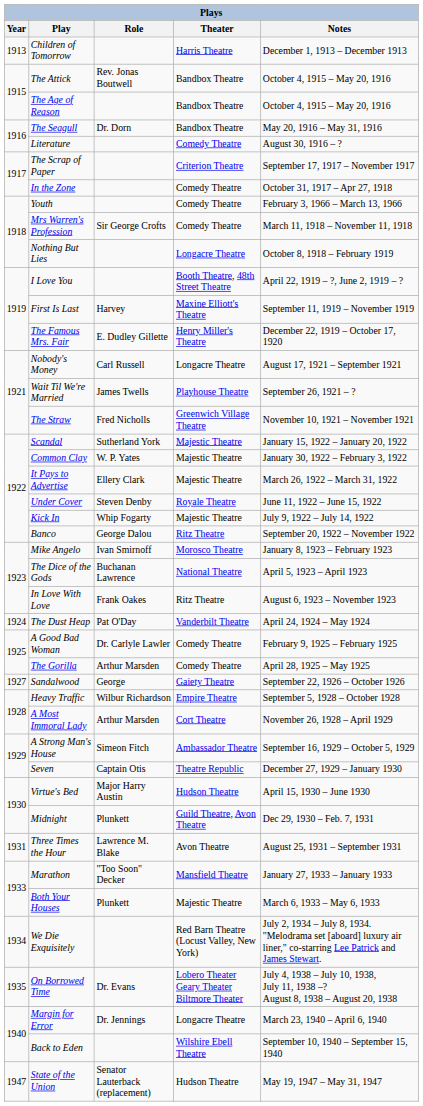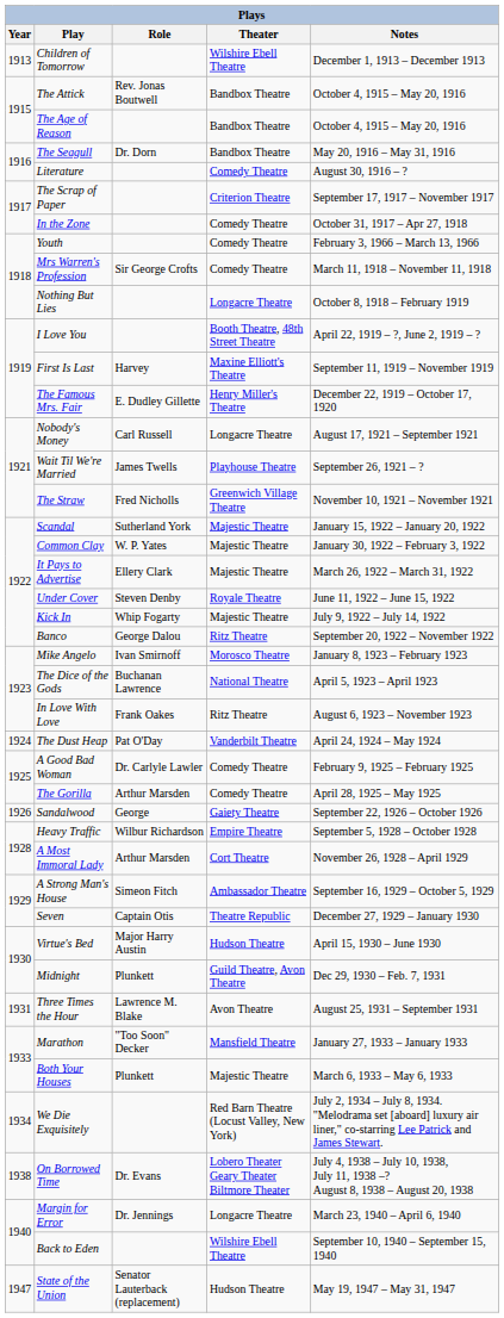Children of Tomorrow | Theater: Harris Theatre -> Wilshire Ebell Theatre
Sandalwood | Year: 1927 -> 1926
On Borrowed Time | Year: 1935 -> 1938
